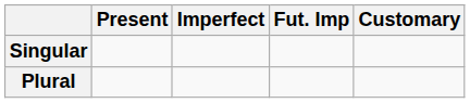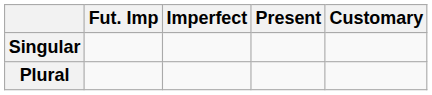columns swapped: Present <-> Fut. Imp
